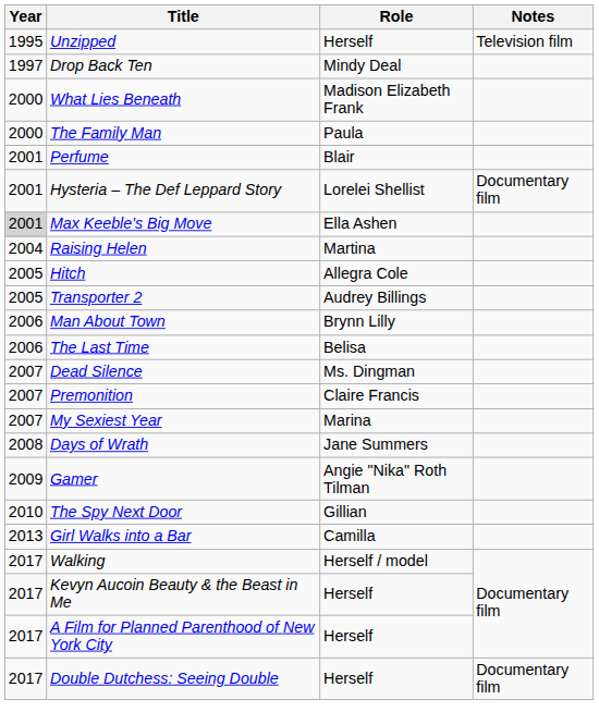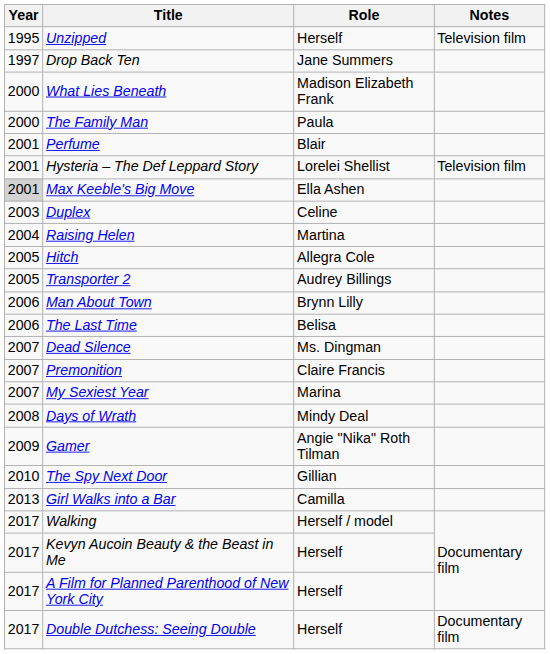Drop Back Ten | Role: Mindy Deal -> Jane Summers
Hysteria – The Def Leppard Story | Notes: Documentary film -> Television film
+ row: 2003 | Duplex | Celine
Days of Wrath | Role: Jane Summers -> Mindy Deal
